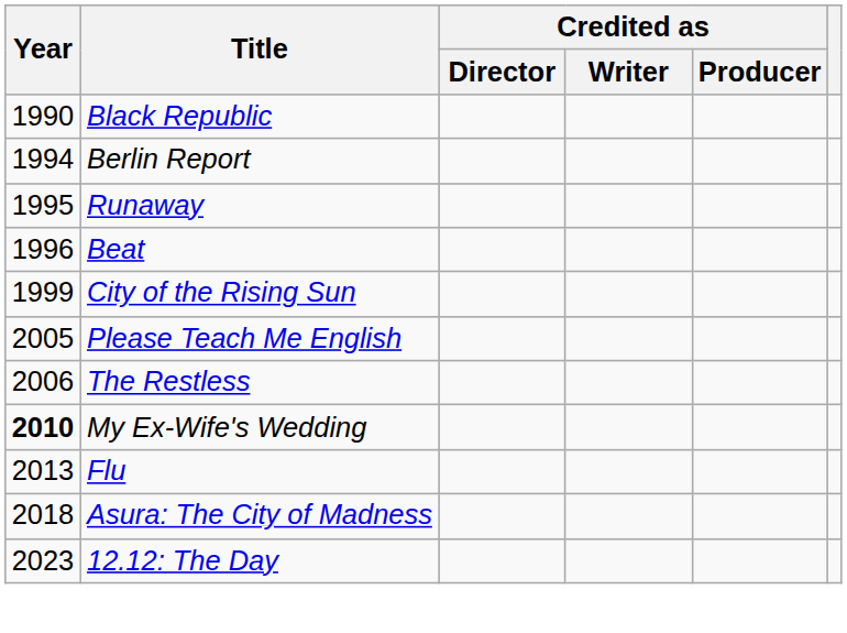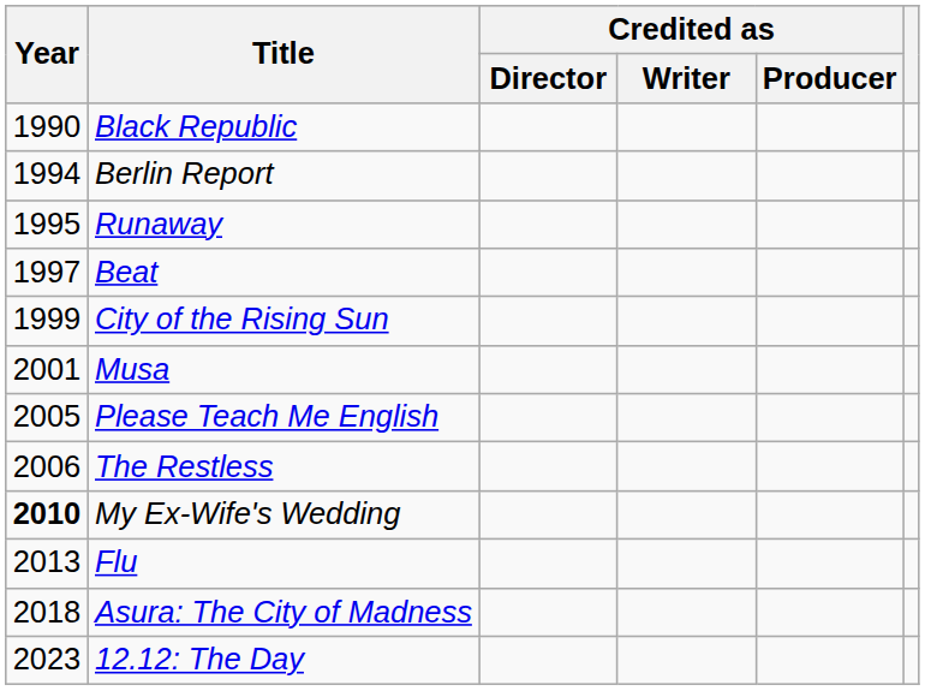Beat | Year: 1996 -> 1997
+ row: 2001 | Musa
